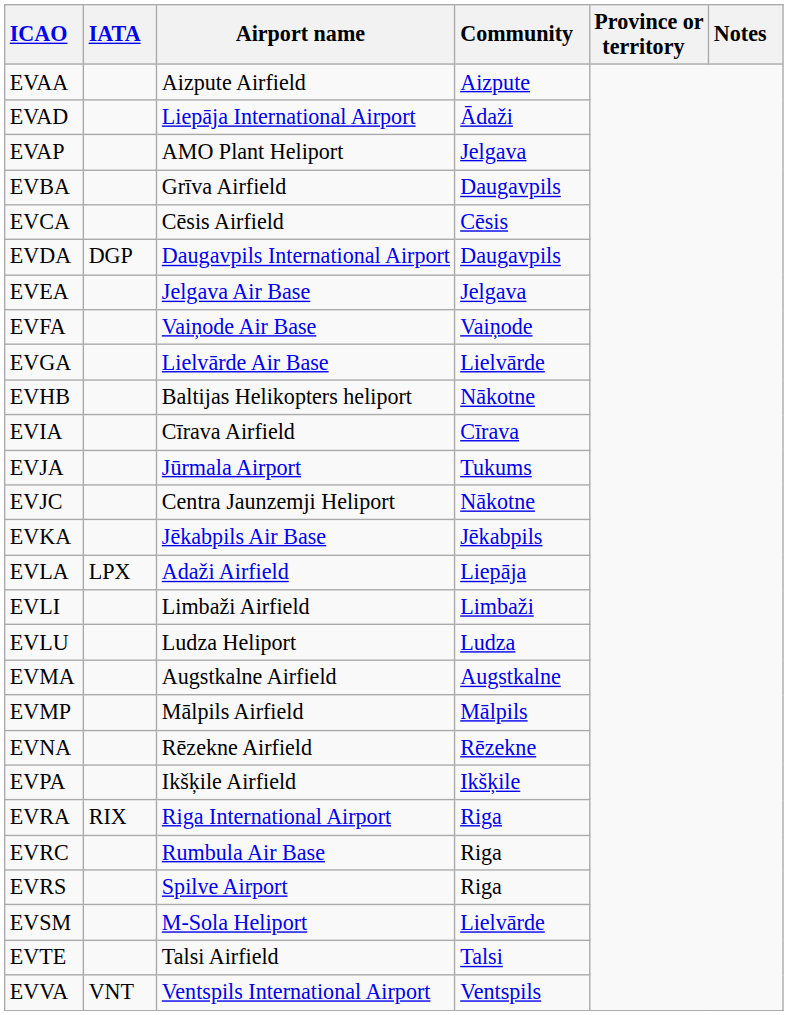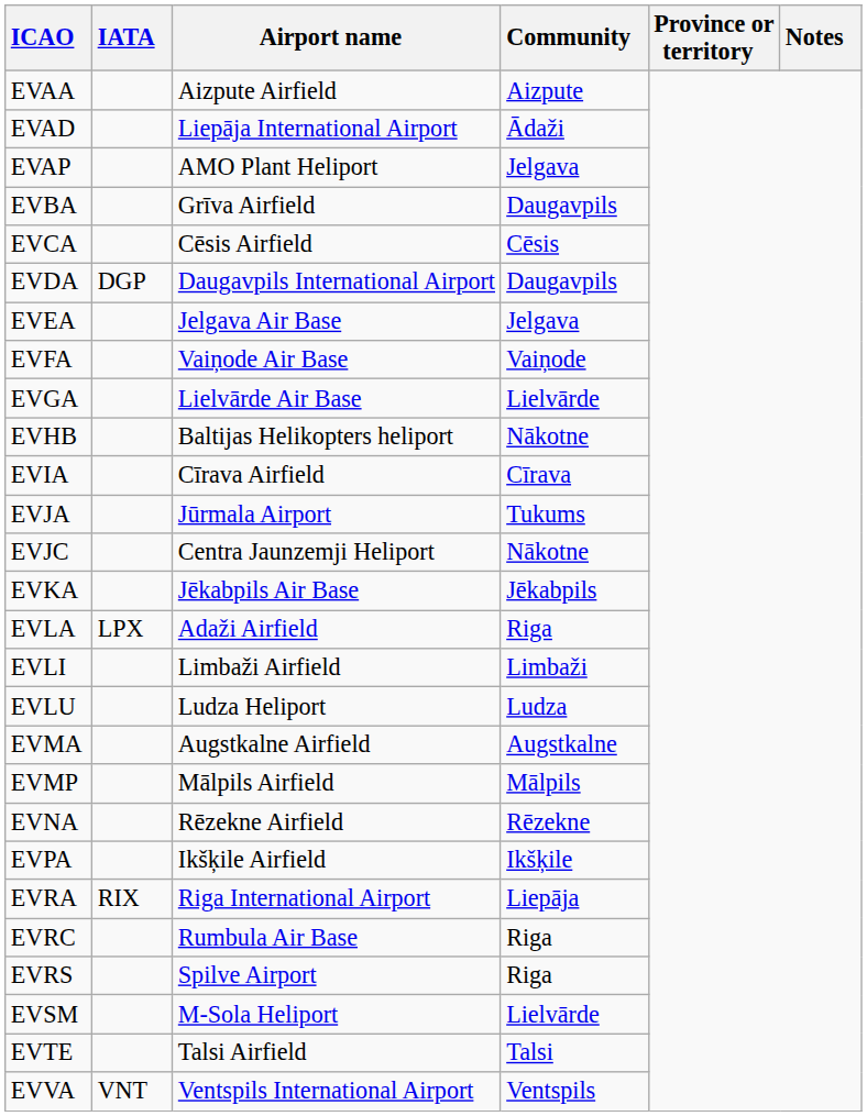EVLA | Community: Liepāja -> Riga
EVRA | Community: Riga -> Liepāja
